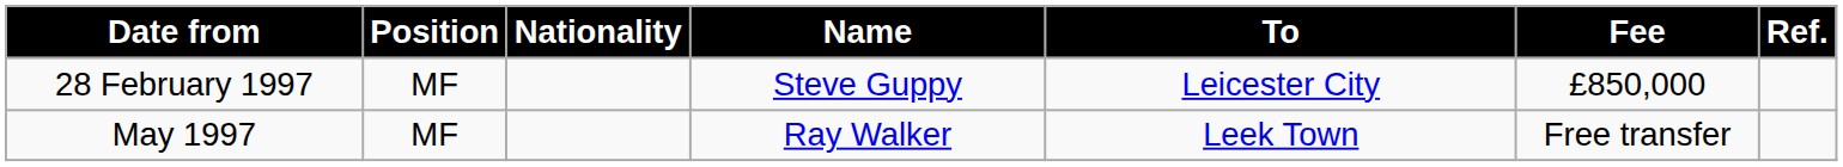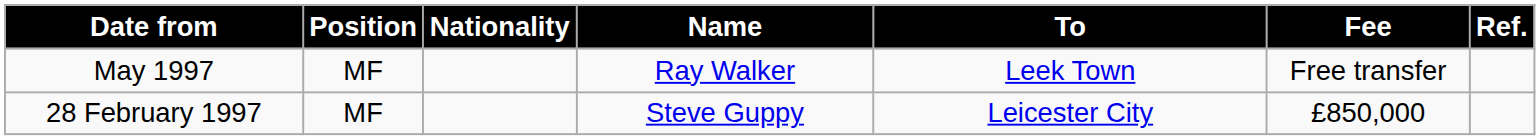rows swapped: 28 February 1997 <-> May 1997
